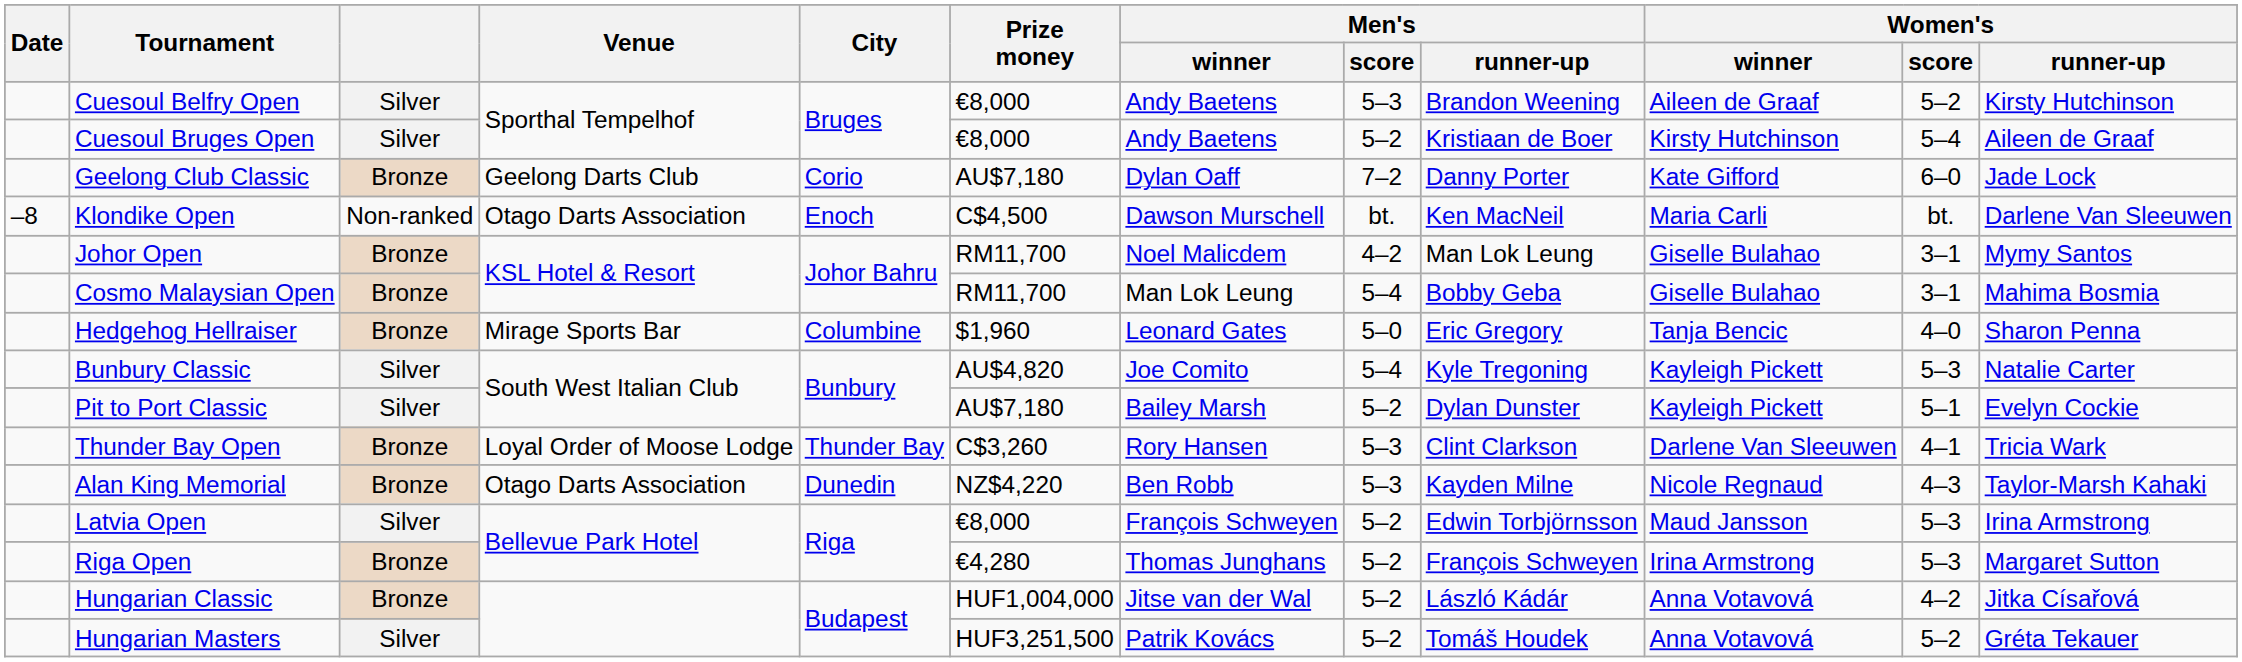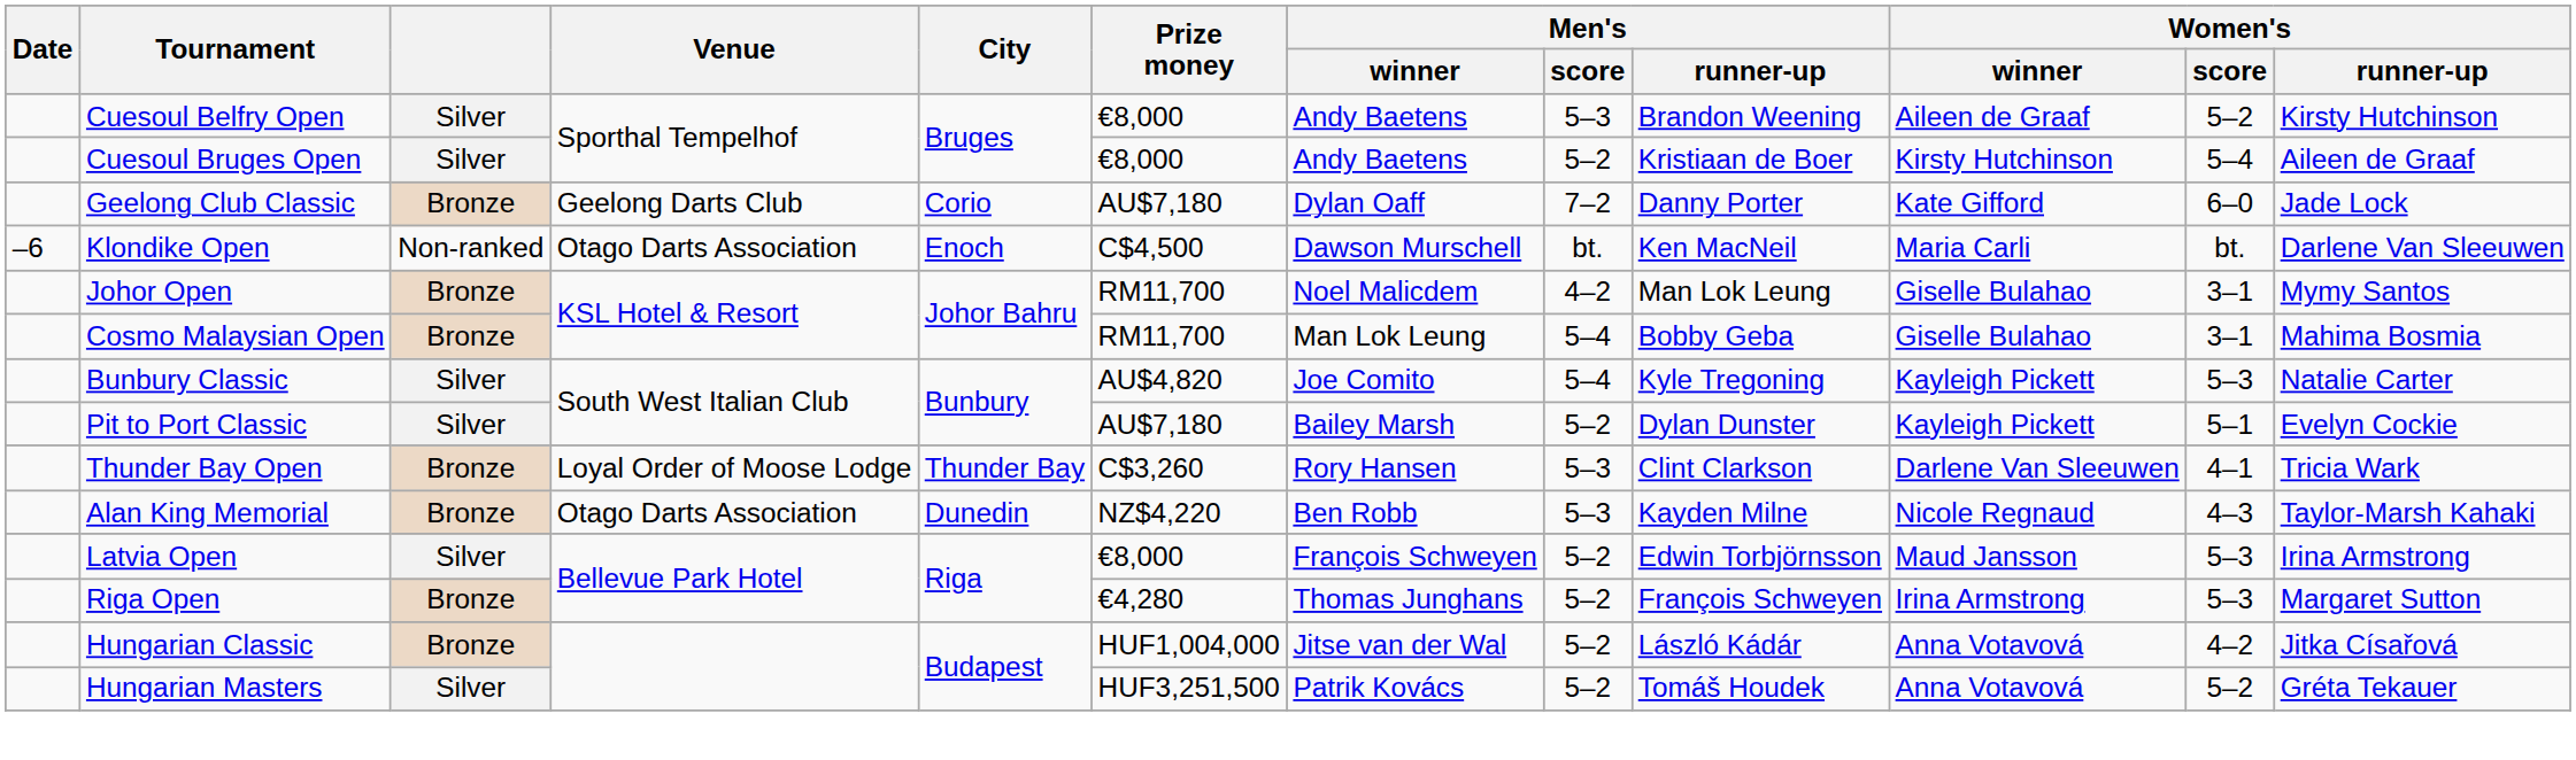Klondike Open | Date: –8 -> –6
- row: Hedgehog Hellraiser | Bronze | Mirage Sports Bar | Columbine | $1,960 | Leonard Gates | 5–0 | Eric Gregory | Tanja Bencic | 4–0 | Sharon Penna
